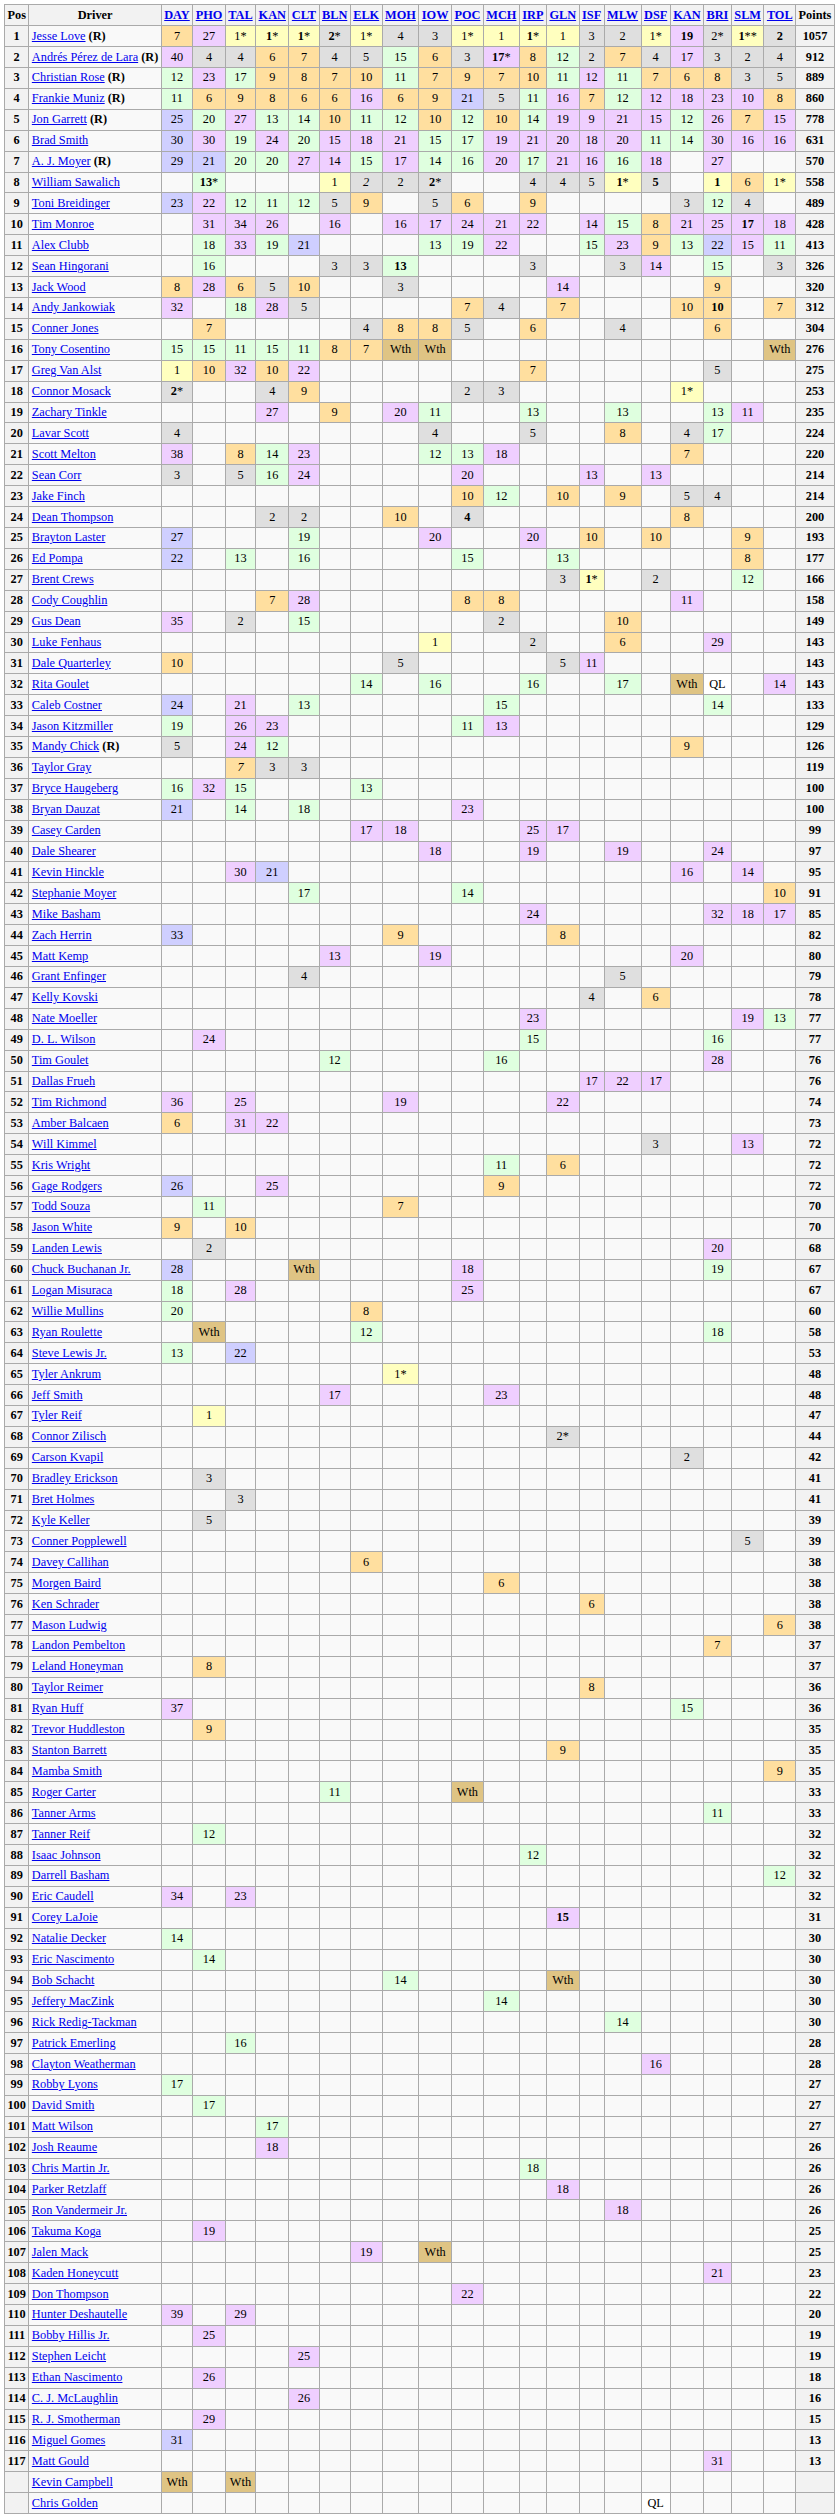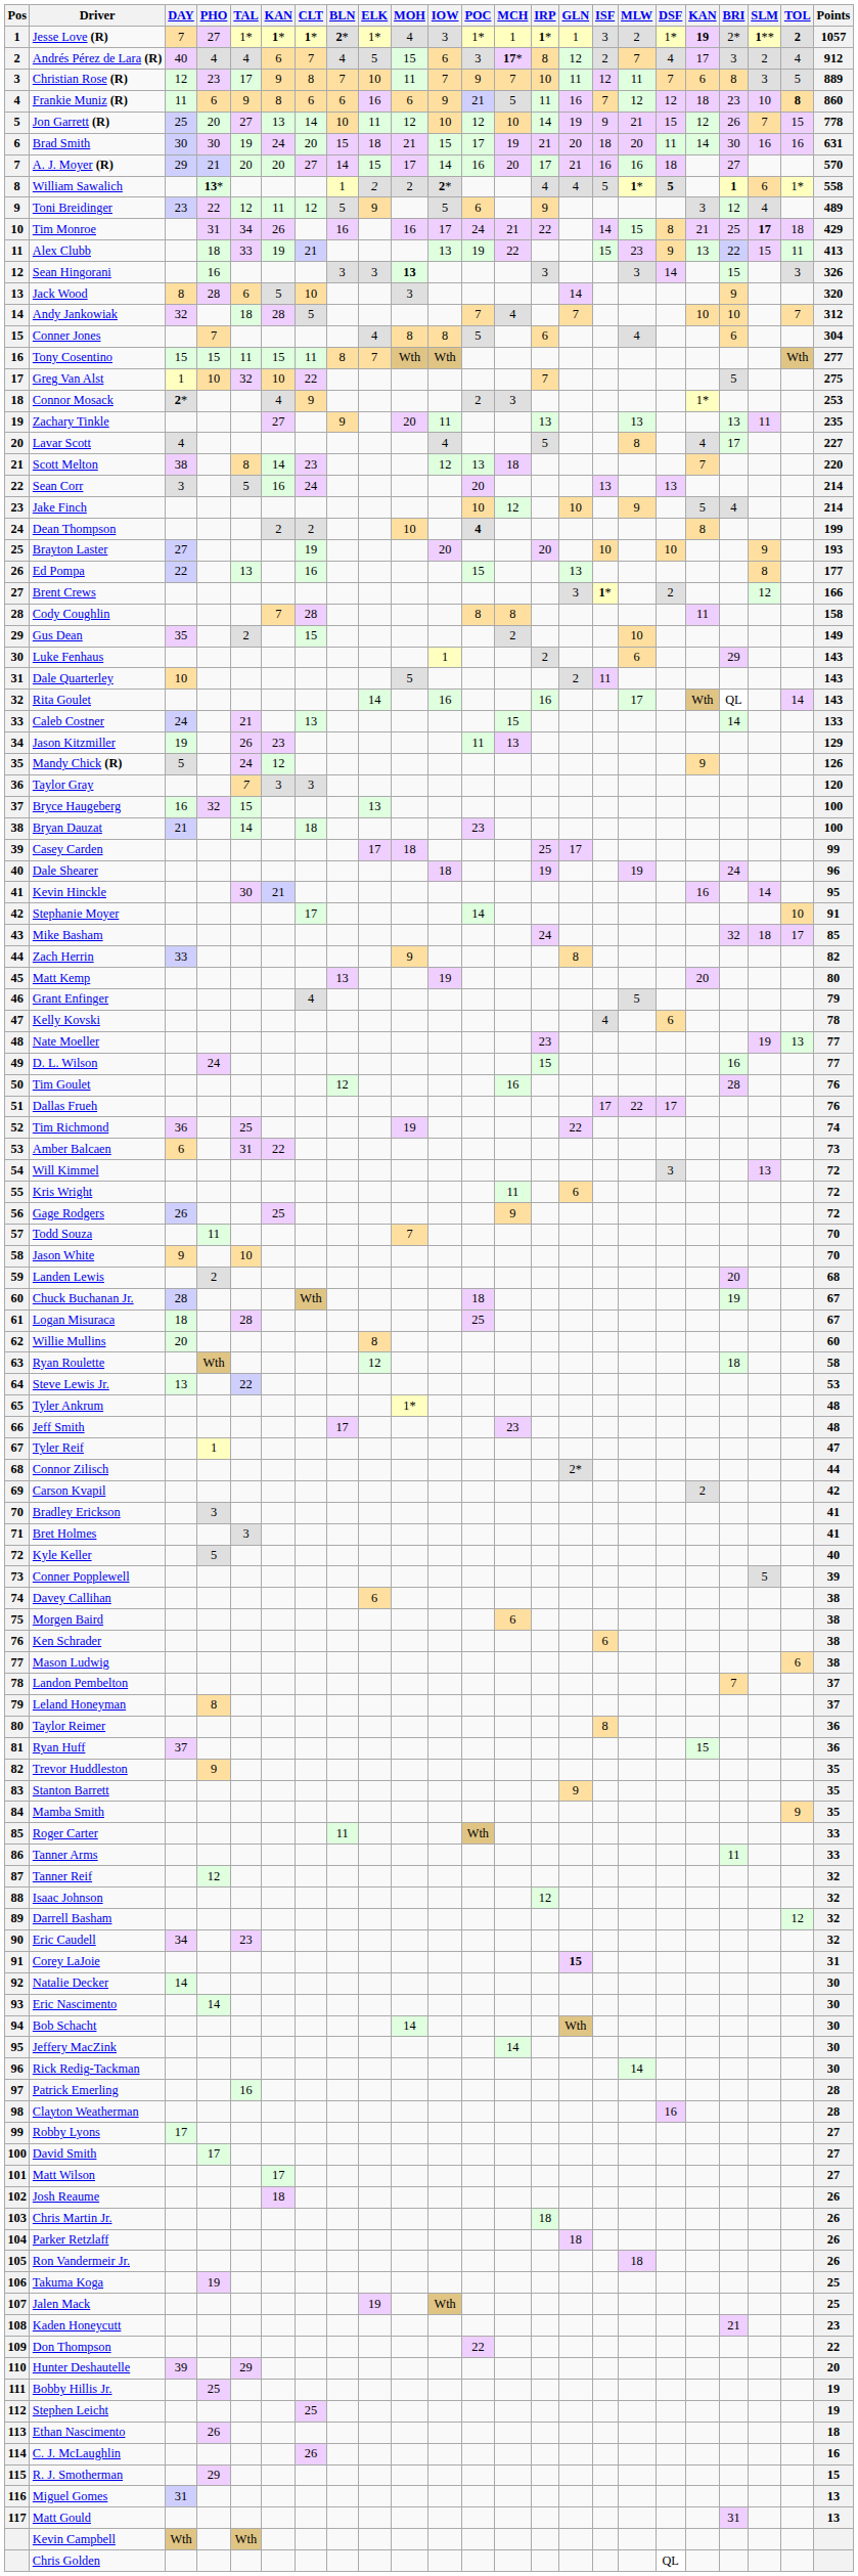Frankie Muniz (R) | TOL: normal -> bold
Tim Monroe | Points: 428 -> 429
Andy Jankowiak | BRI: bold -> normal
Tony Cosentino | Points: 276 -> 277
Lavar Scott | Points: 224 -> 227
Dean Thompson | Points: 200 -> 199
Dale Quarterley | GLN: 5 -> 2
Taylor Gray | Points: 119 -> 120
Dale Shearer | Points: 97 -> 96
Kyle Keller | Points: 39 -> 40
